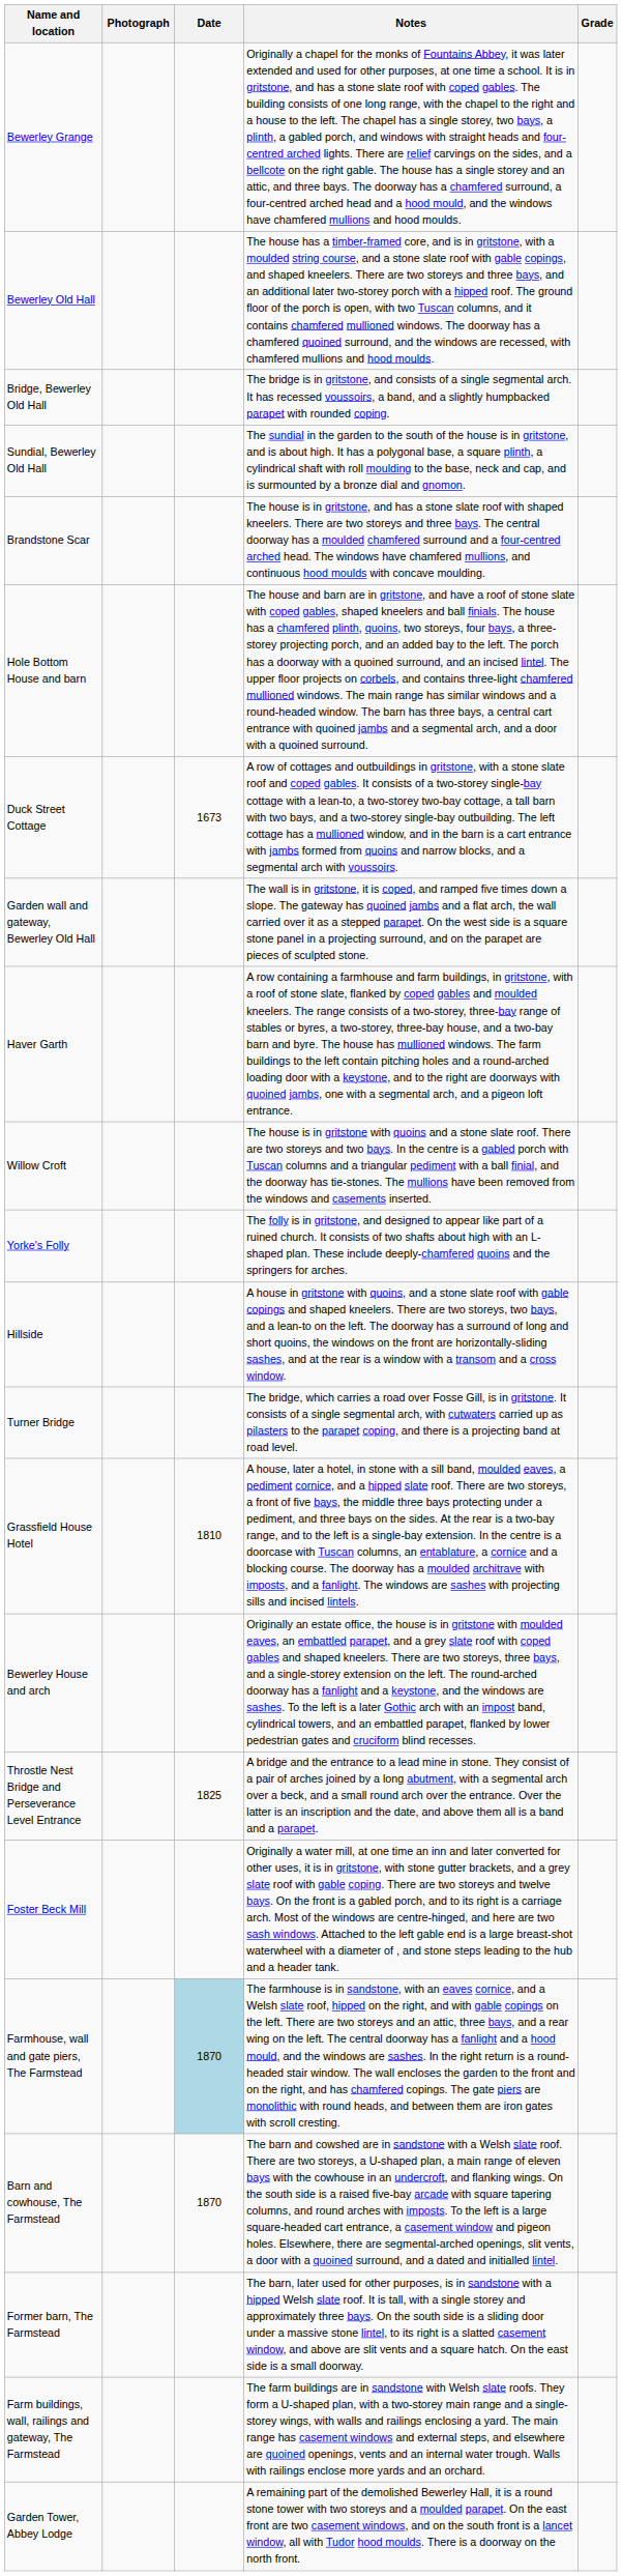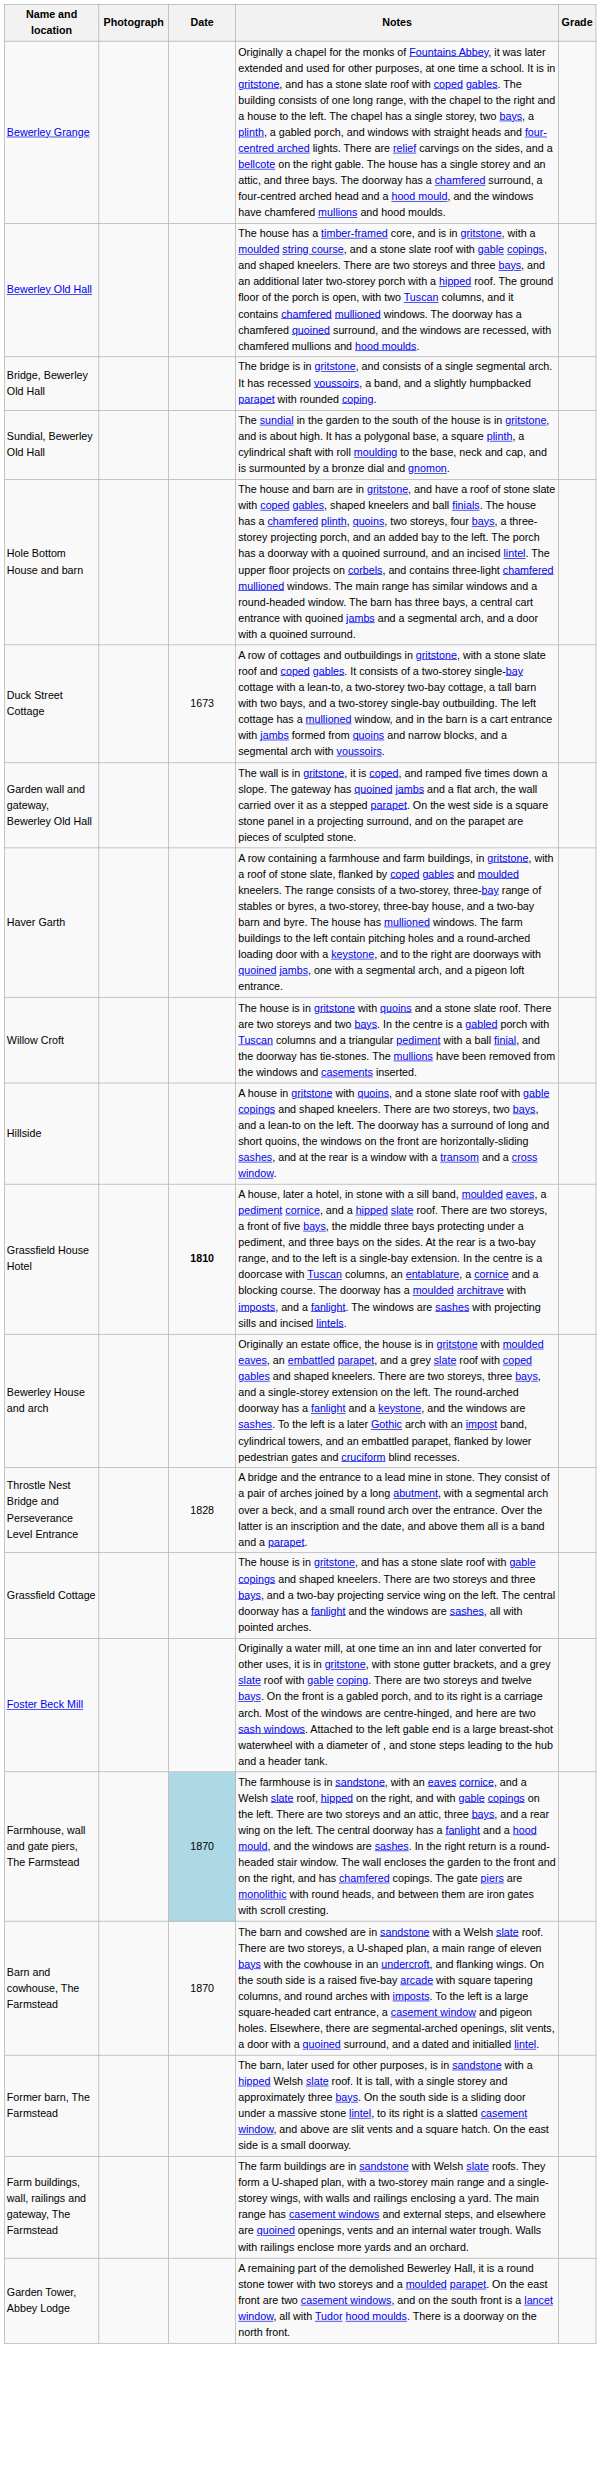- row: Brandstone Scar | The house is in gritstone, and has a stone slate roof with shaped kneelers. There are two storeys and three bays. The central doorway has a moulded chamfered surround and a four-centred arched head. The windows have chamfered mullions, and continuous hood moulds with concave moulding.
- row: Yorke's Folly | The folly is in gritstone, and designed to appear like part of a ruined church. It consists of two shafts about high with an L-shaped plan. These include deeply-chamfered quoins and the springers for arches.
- row: Turner Bridge | The bridge, which carries a road over Fosse Gill, is in gritstone. It consists of a single segmental arch, with cutwaters carried up as pilasters to the parapet coping, and there is a projecting band at road level.
Grassfield House Hotel | Date: normal -> bold
Throstle Nest Bridge and Perseverance Level Entrance | Date: 1825 -> 1828
+ row: Grassfield Cottage | The house is in gritstone, and has a stone slate roof with gable copings and shaped kneelers. There are two storeys and three bays, and a two-bay projecting service wing on the left. The central doorway has a fanlight and the windows are sashes, all with pointed arches.
